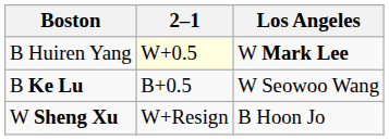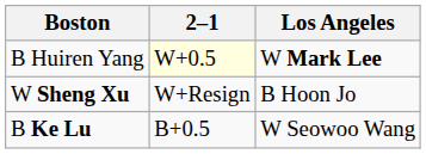rows swapped: W Sheng Xu <-> B Ke Lu
